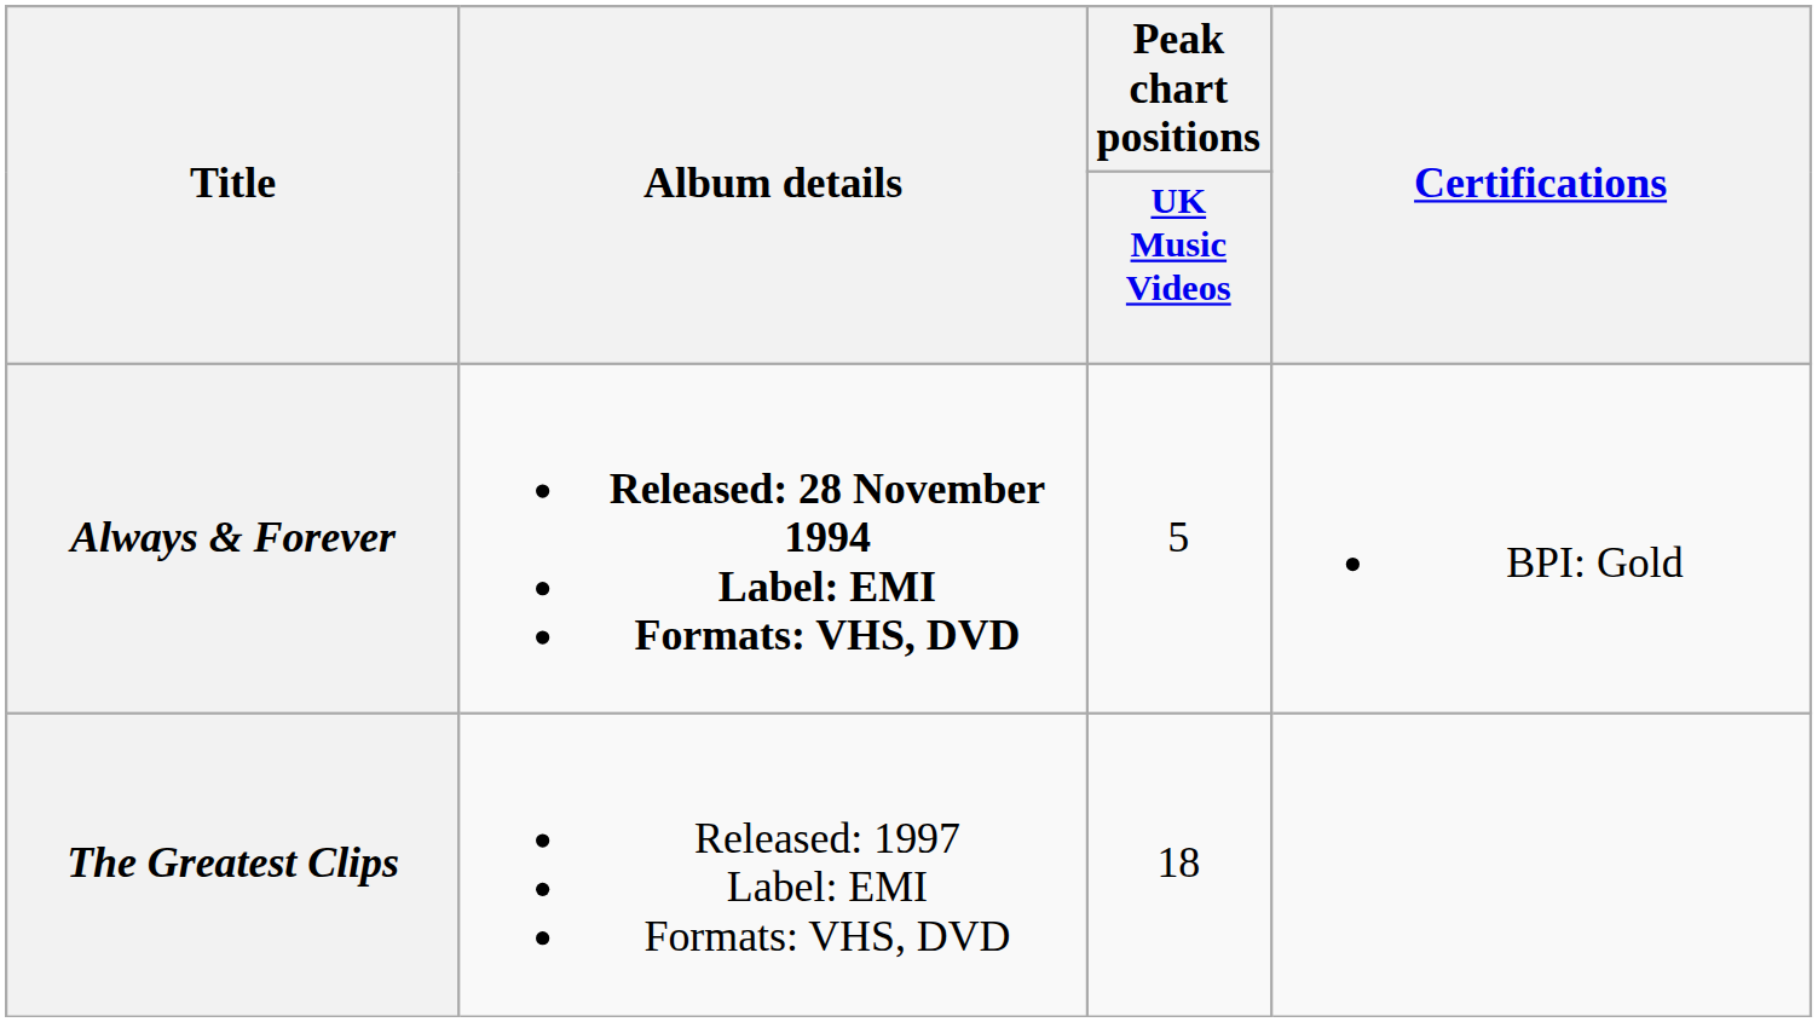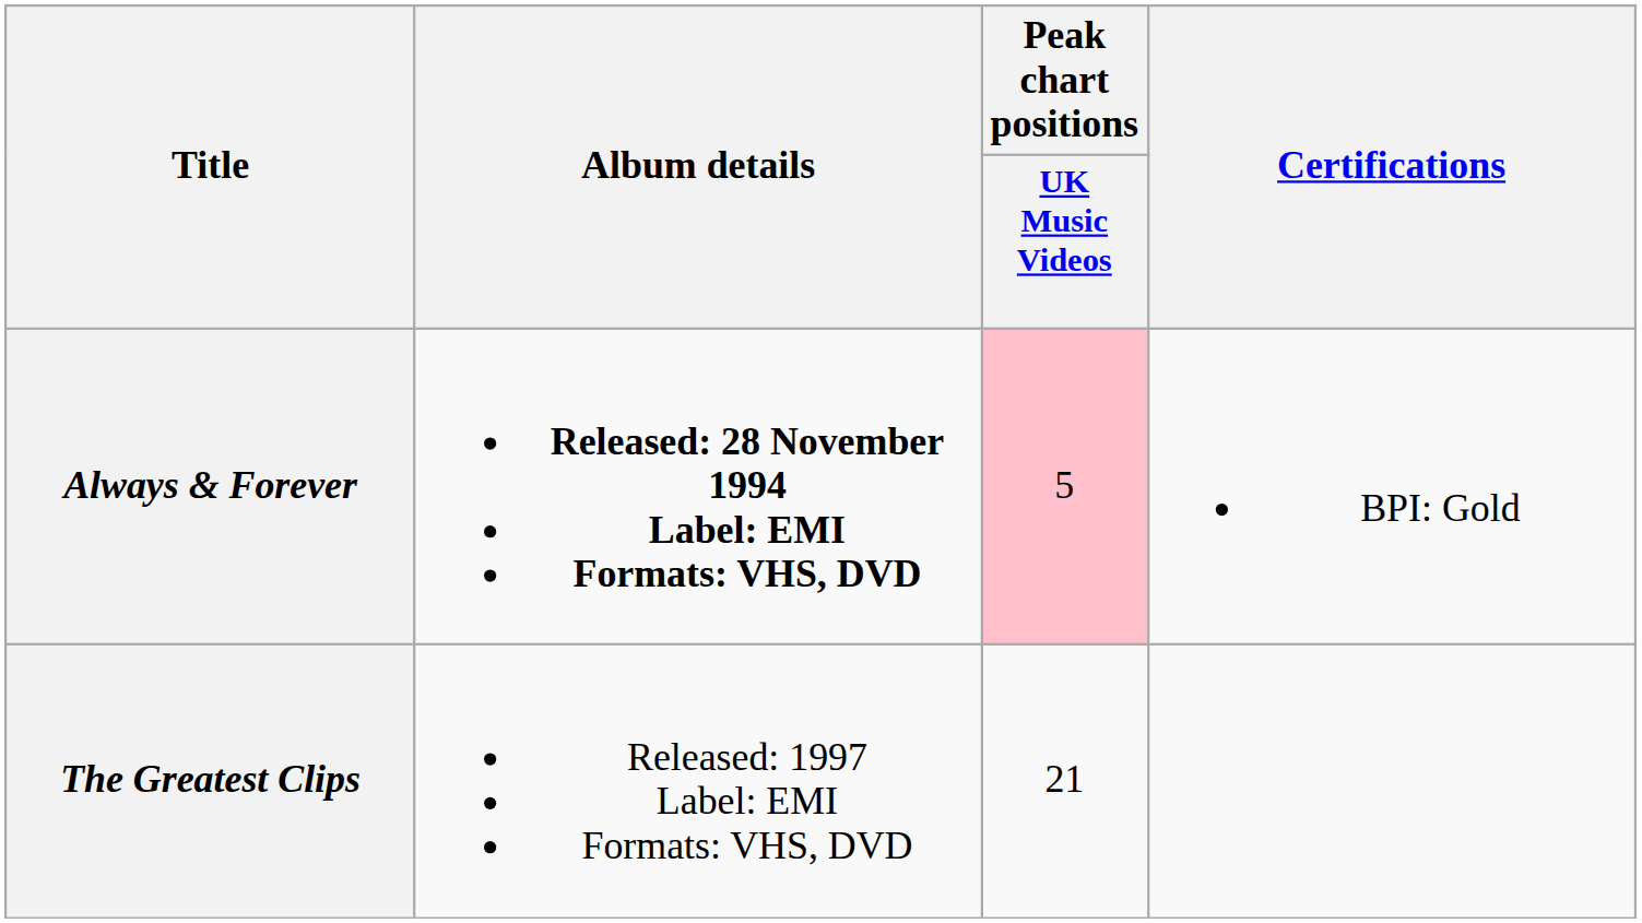Always & Forever | Peak chart positions / UK Music Videos: no background -> pink background
The Greatest Clips | Peak chart positions / UK Music Videos: 18 -> 21
